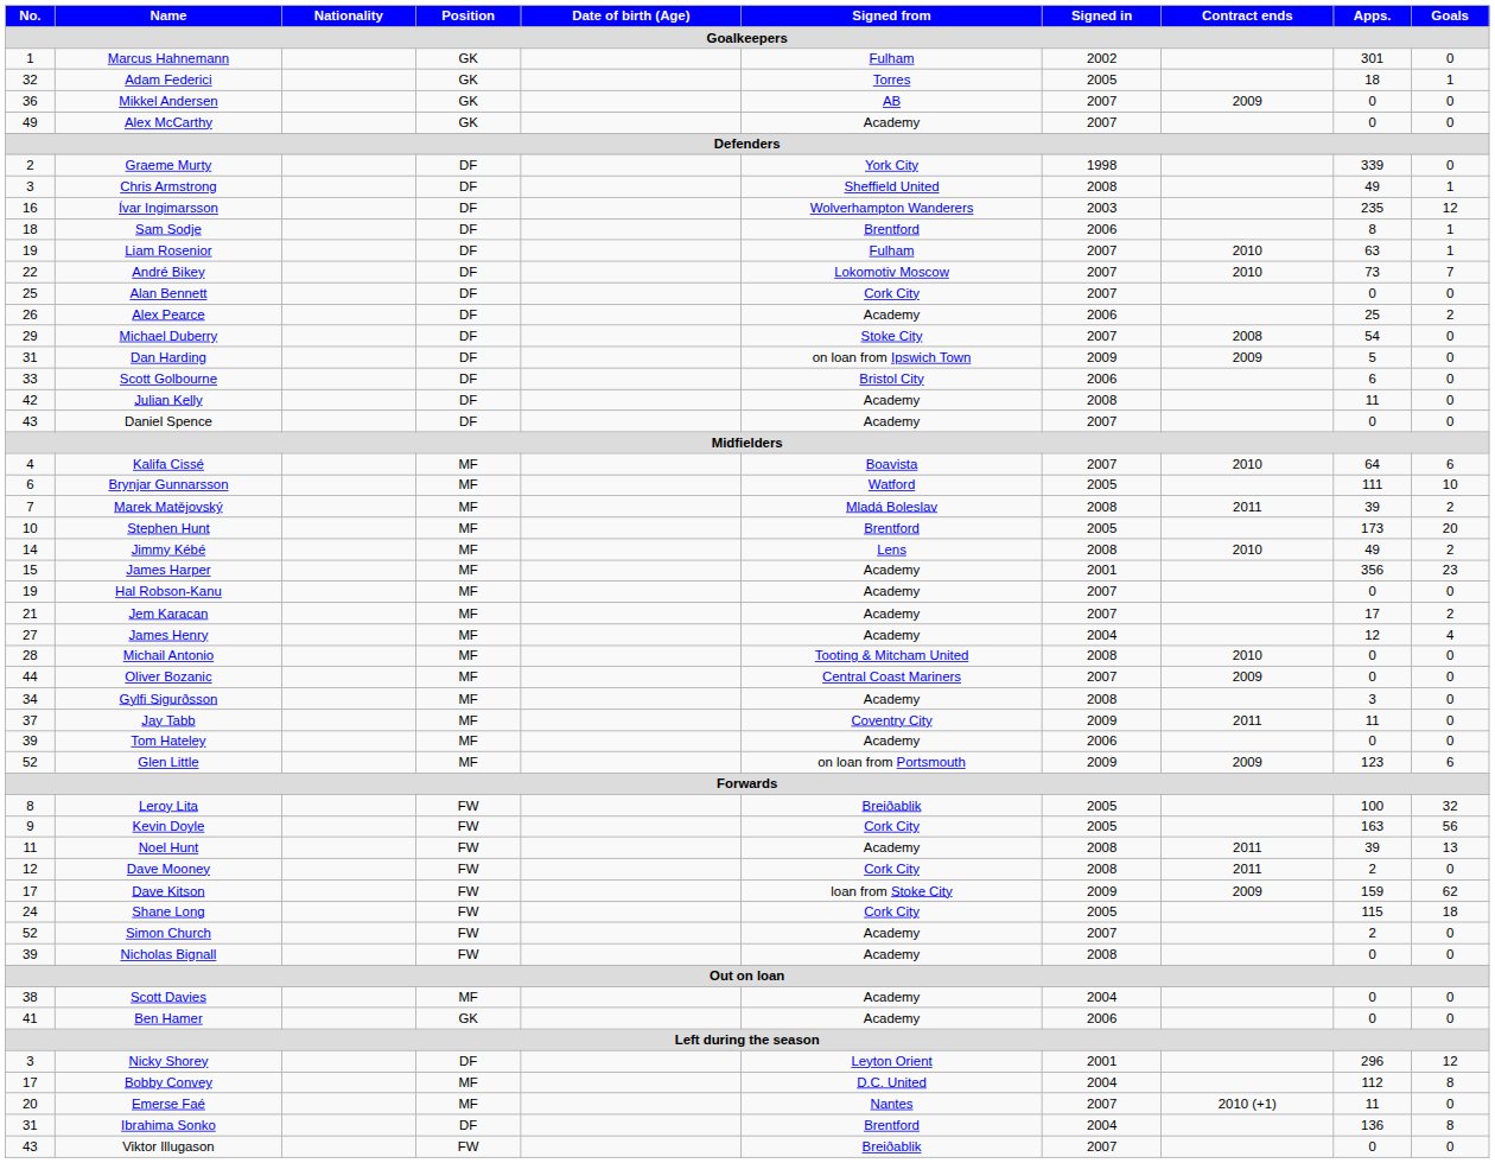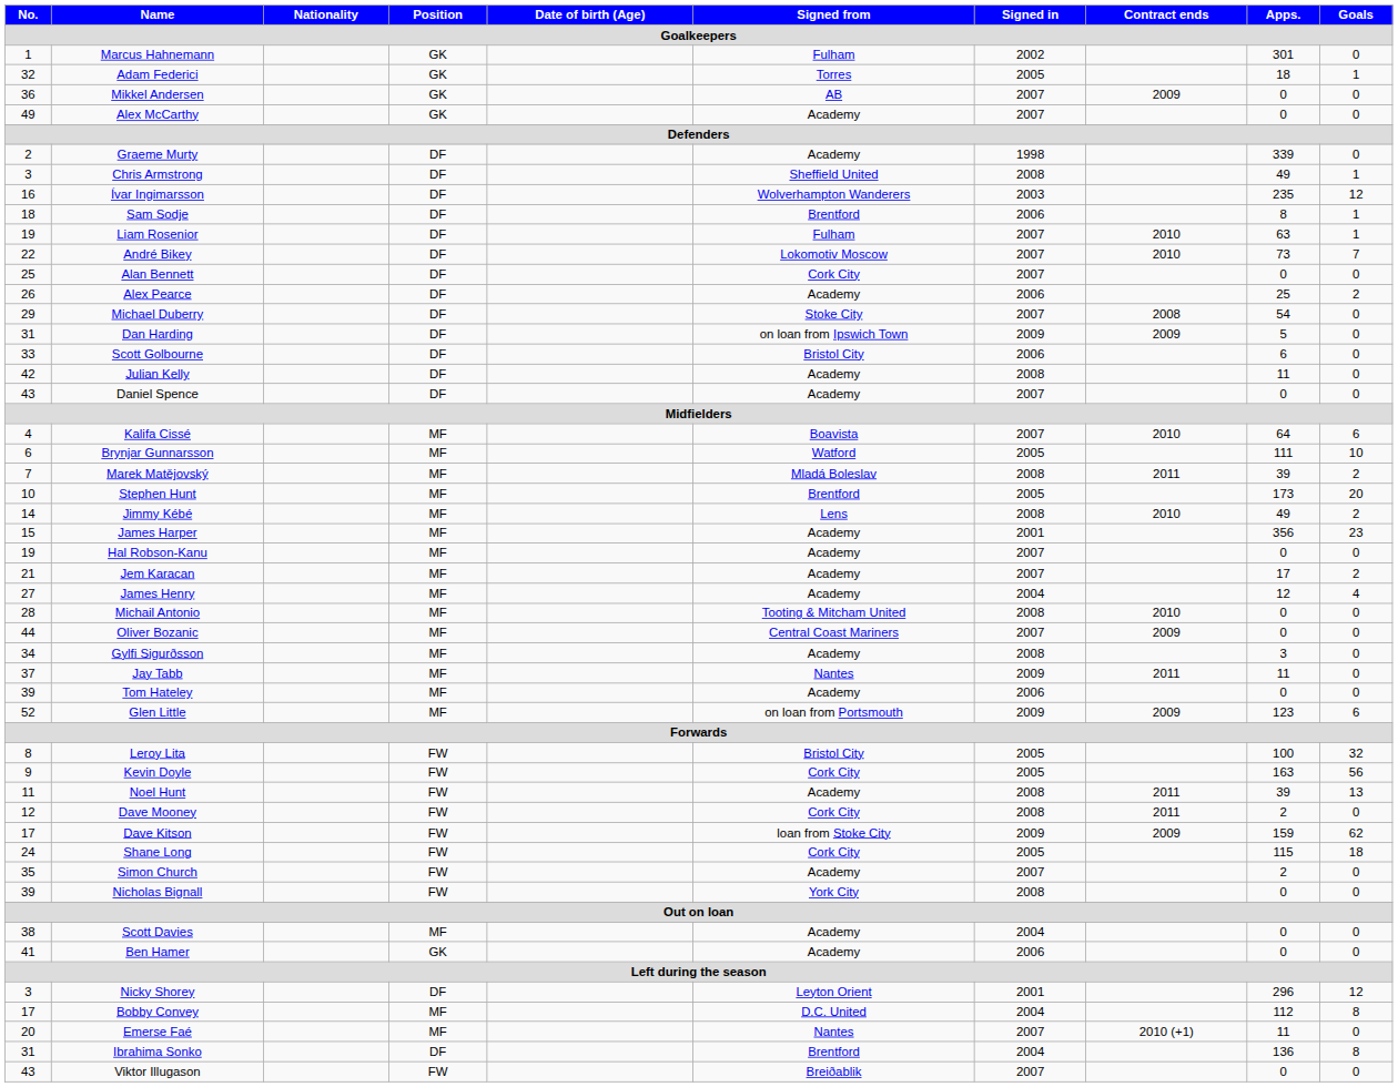Graeme Murty | Signed from: York City -> Academy
Jay Tabb | Signed from: Coventry City -> Nantes
Leroy Lita | Signed from: Breiðablik -> Bristol City
Simon Church | No.: 52 -> 35
Nicholas Bignall | Signed from: Academy -> York City
